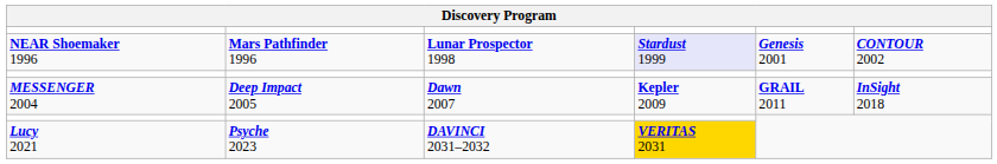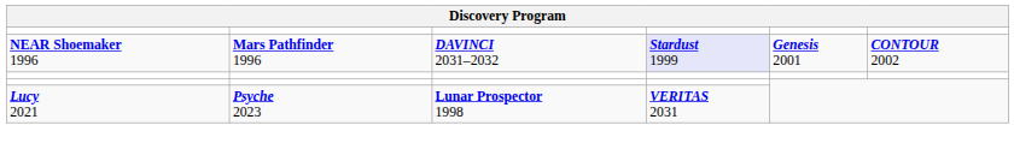NEAR Shoemaker 1996 | column 3: Lunar Prospector 1998 -> DAVINCI 2031–2032
- row: MESSENGER 2004 | Deep Impact 2005 | Dawn 2007 | Kepler 2009 | GRAIL 2011 | InSight 2018
Lucy 2021 | column 3: DAVINCI 2031–2032 -> Lunar Prospector 1998
Lucy 2021 | column 4: gold background -> no background
